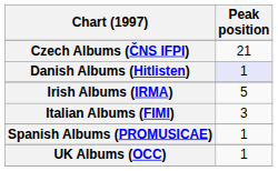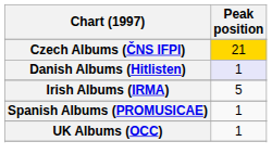Czech Albums (ČNS IFPI) | Peak position: no background -> gold background
- row: Italian Albums (FIMI) | 3
